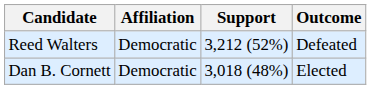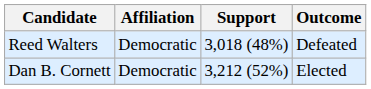Reed Walters | Support: 3,212 (52%) -> 3,018 (48%)
Dan B. Cornett | Support: 3,018 (48%) -> 3,212 (52%)
